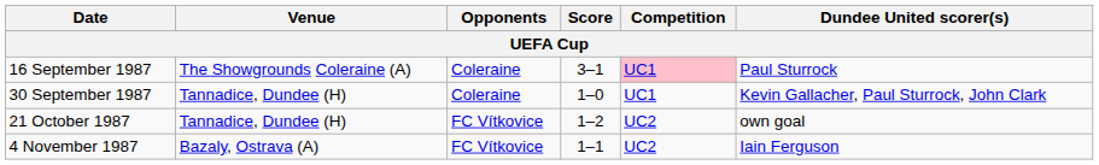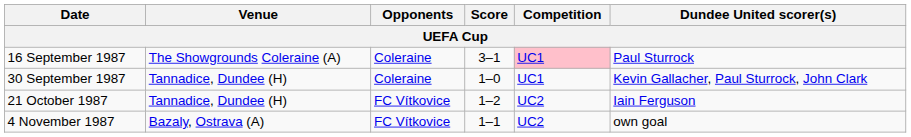21 October 1987 | Dundee United scorer(s): own goal -> Iain Ferguson
4 November 1987 | Dundee United scorer(s): Iain Ferguson -> own goal
